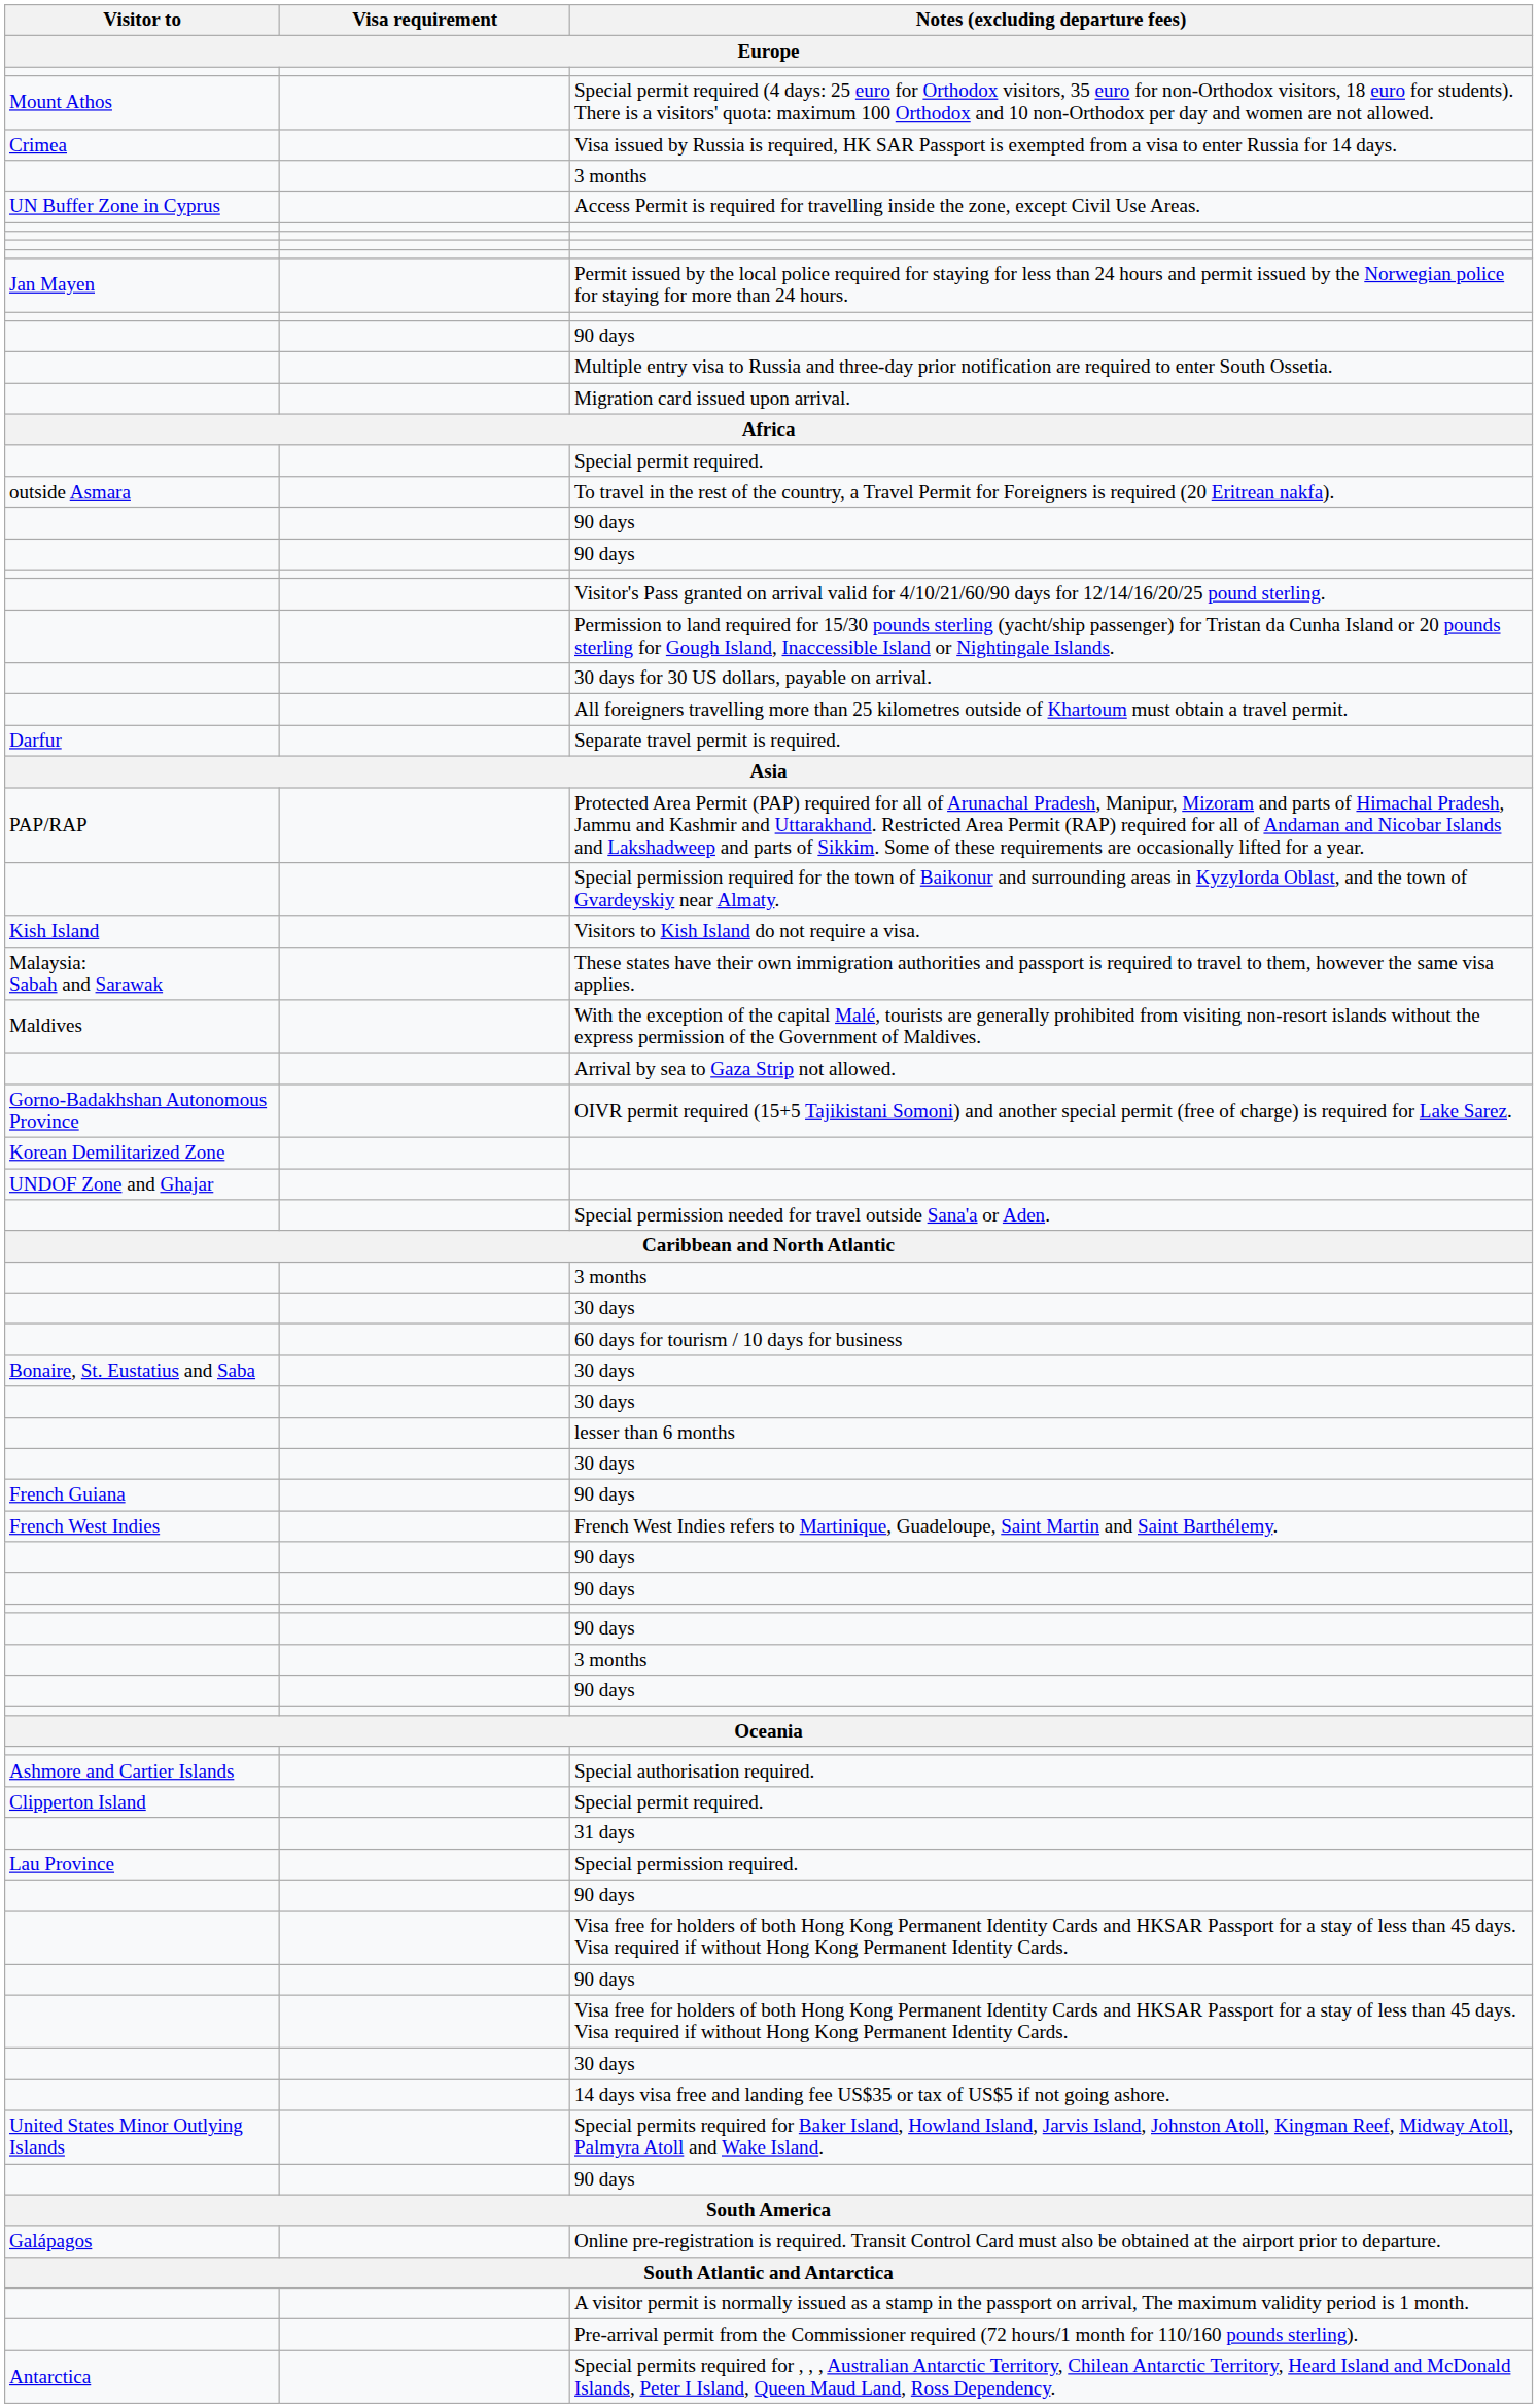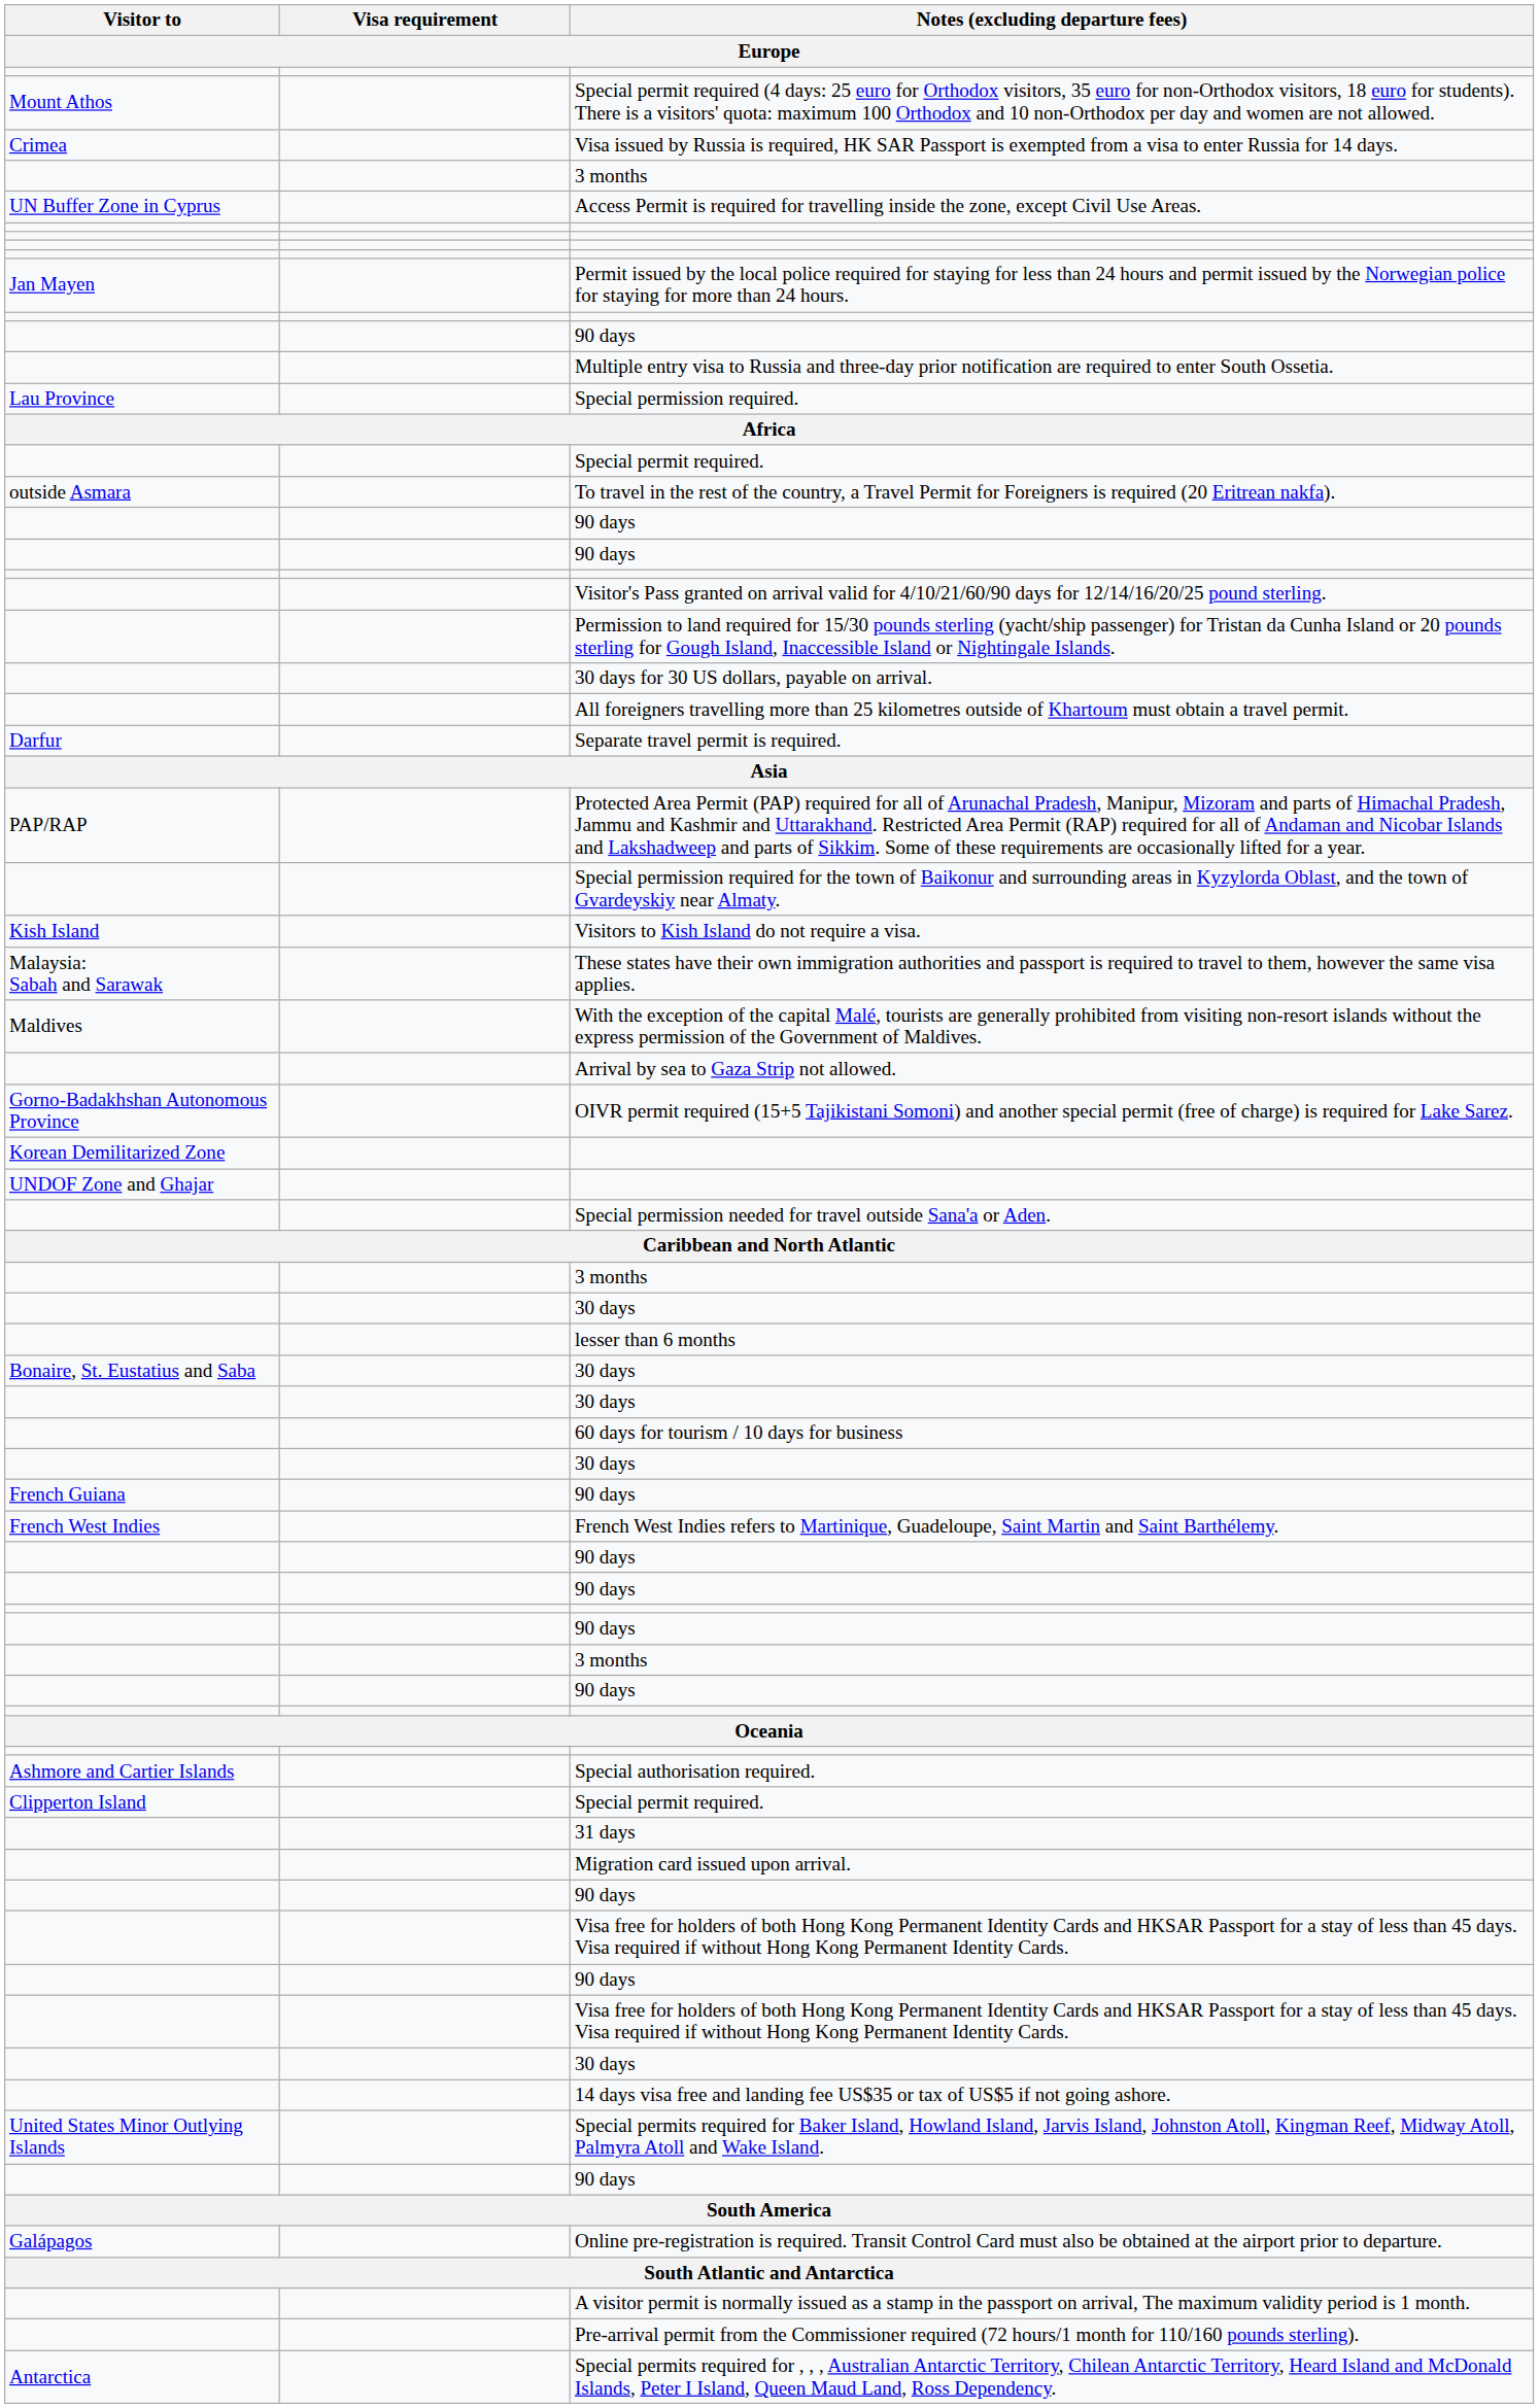rows swapped: Migration card issued upon arrival. <-> Special permission required.
rows swapped: lesser than 6 months <-> 60 days for tourism / 10 days for business
